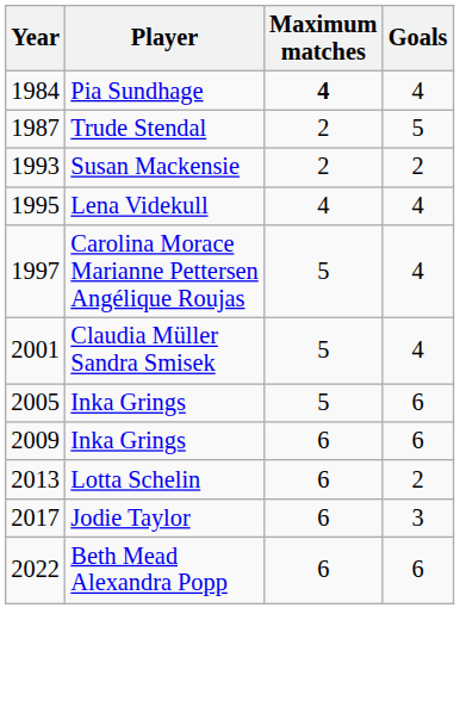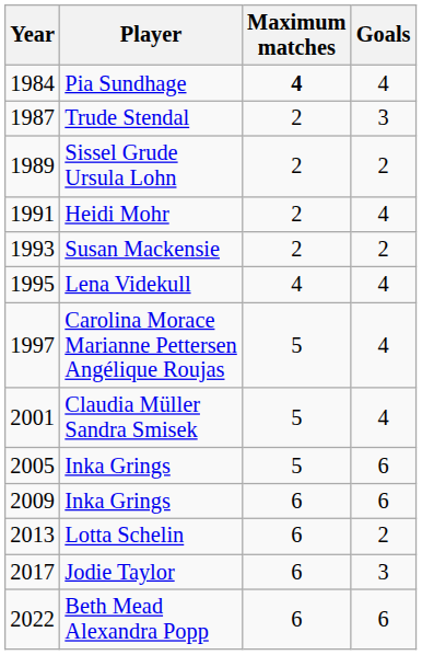Trude Stendal | Goals: 5 -> 3
+ row: 1989 | Sissel Grude Ursula Lohn | 2 | 2
+ row: 1991 | Heidi Mohr | 2 | 4
